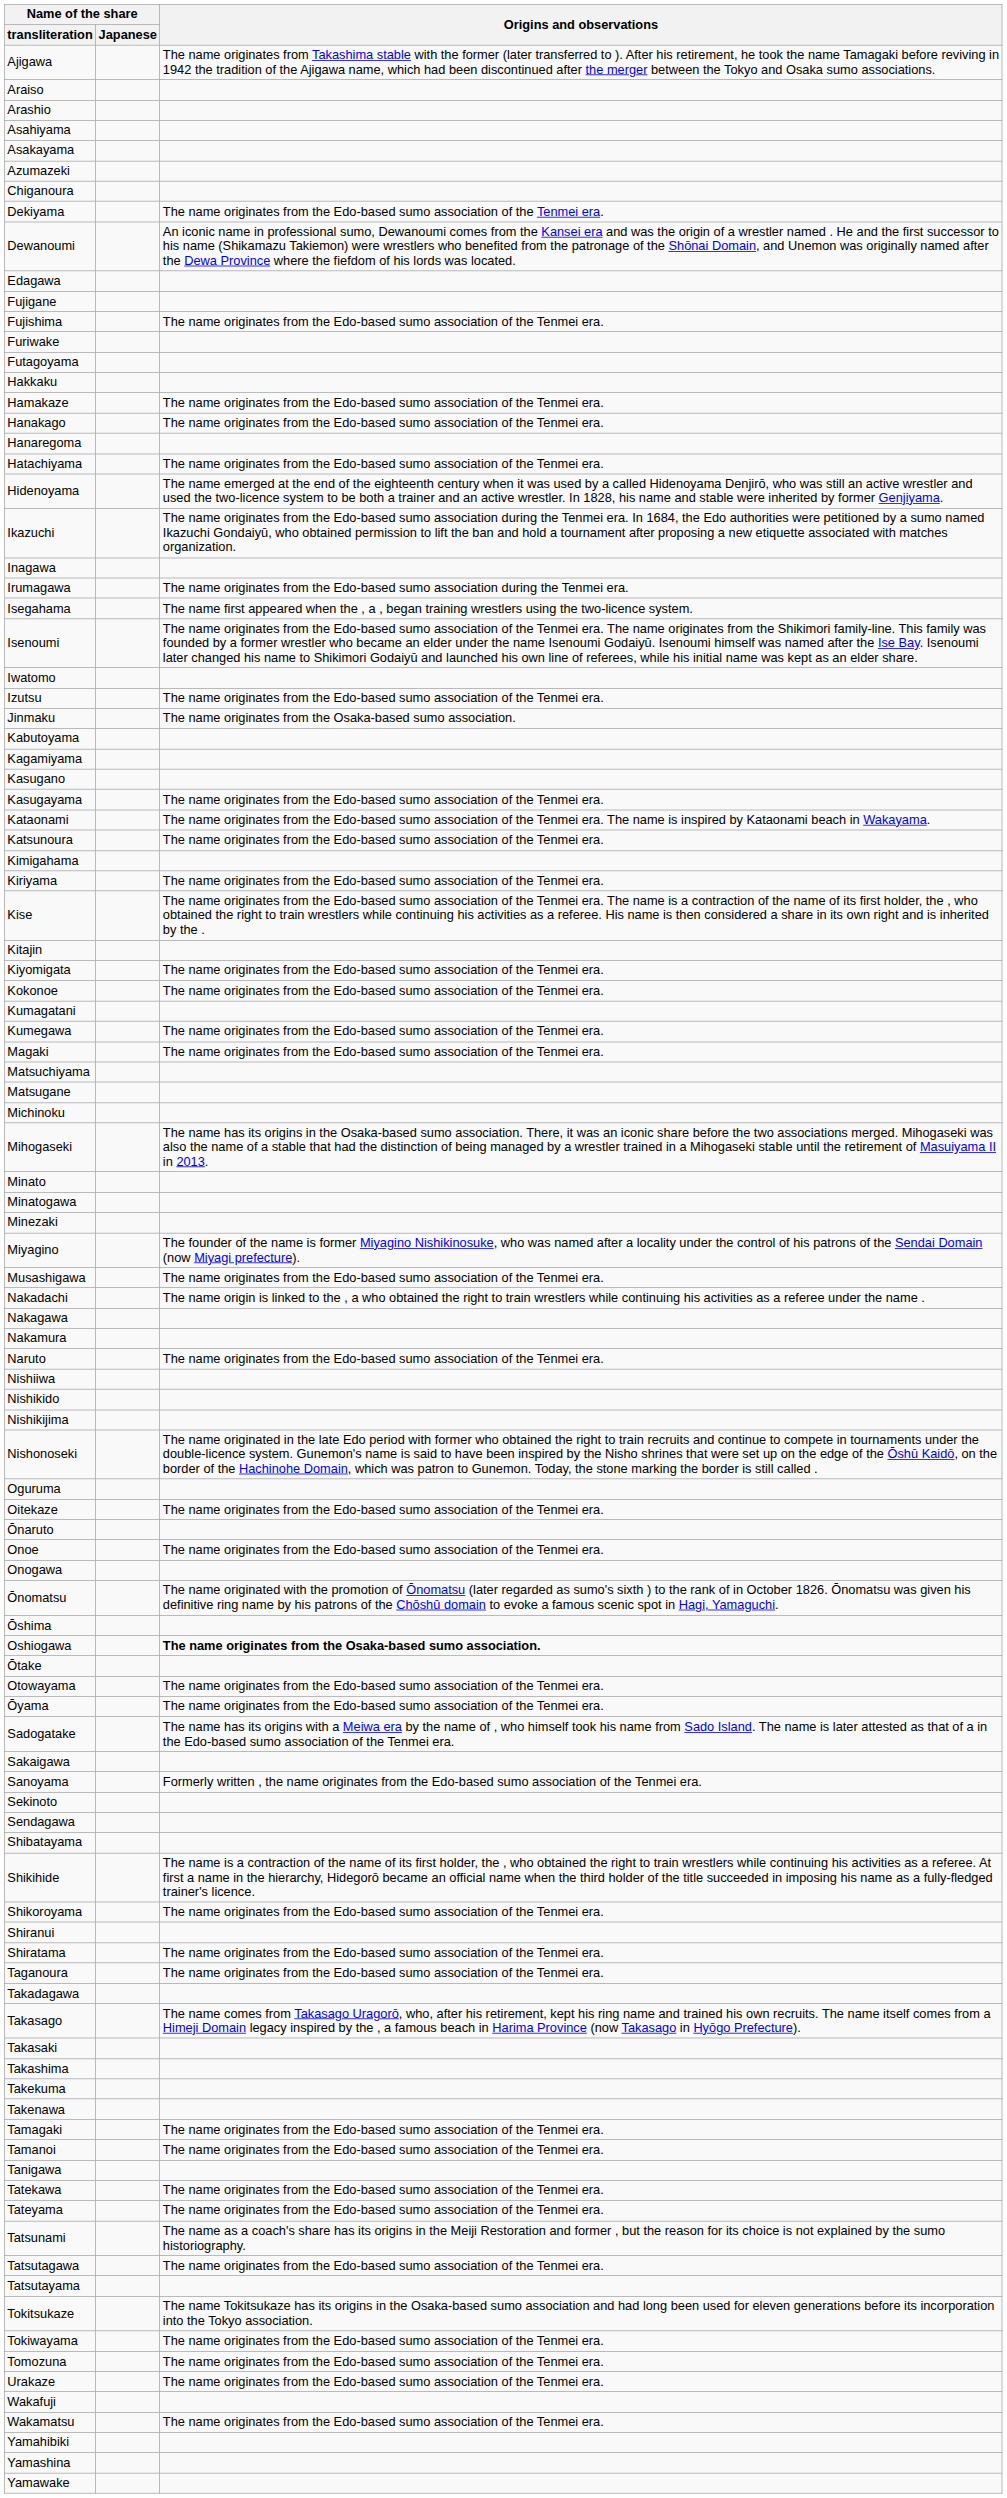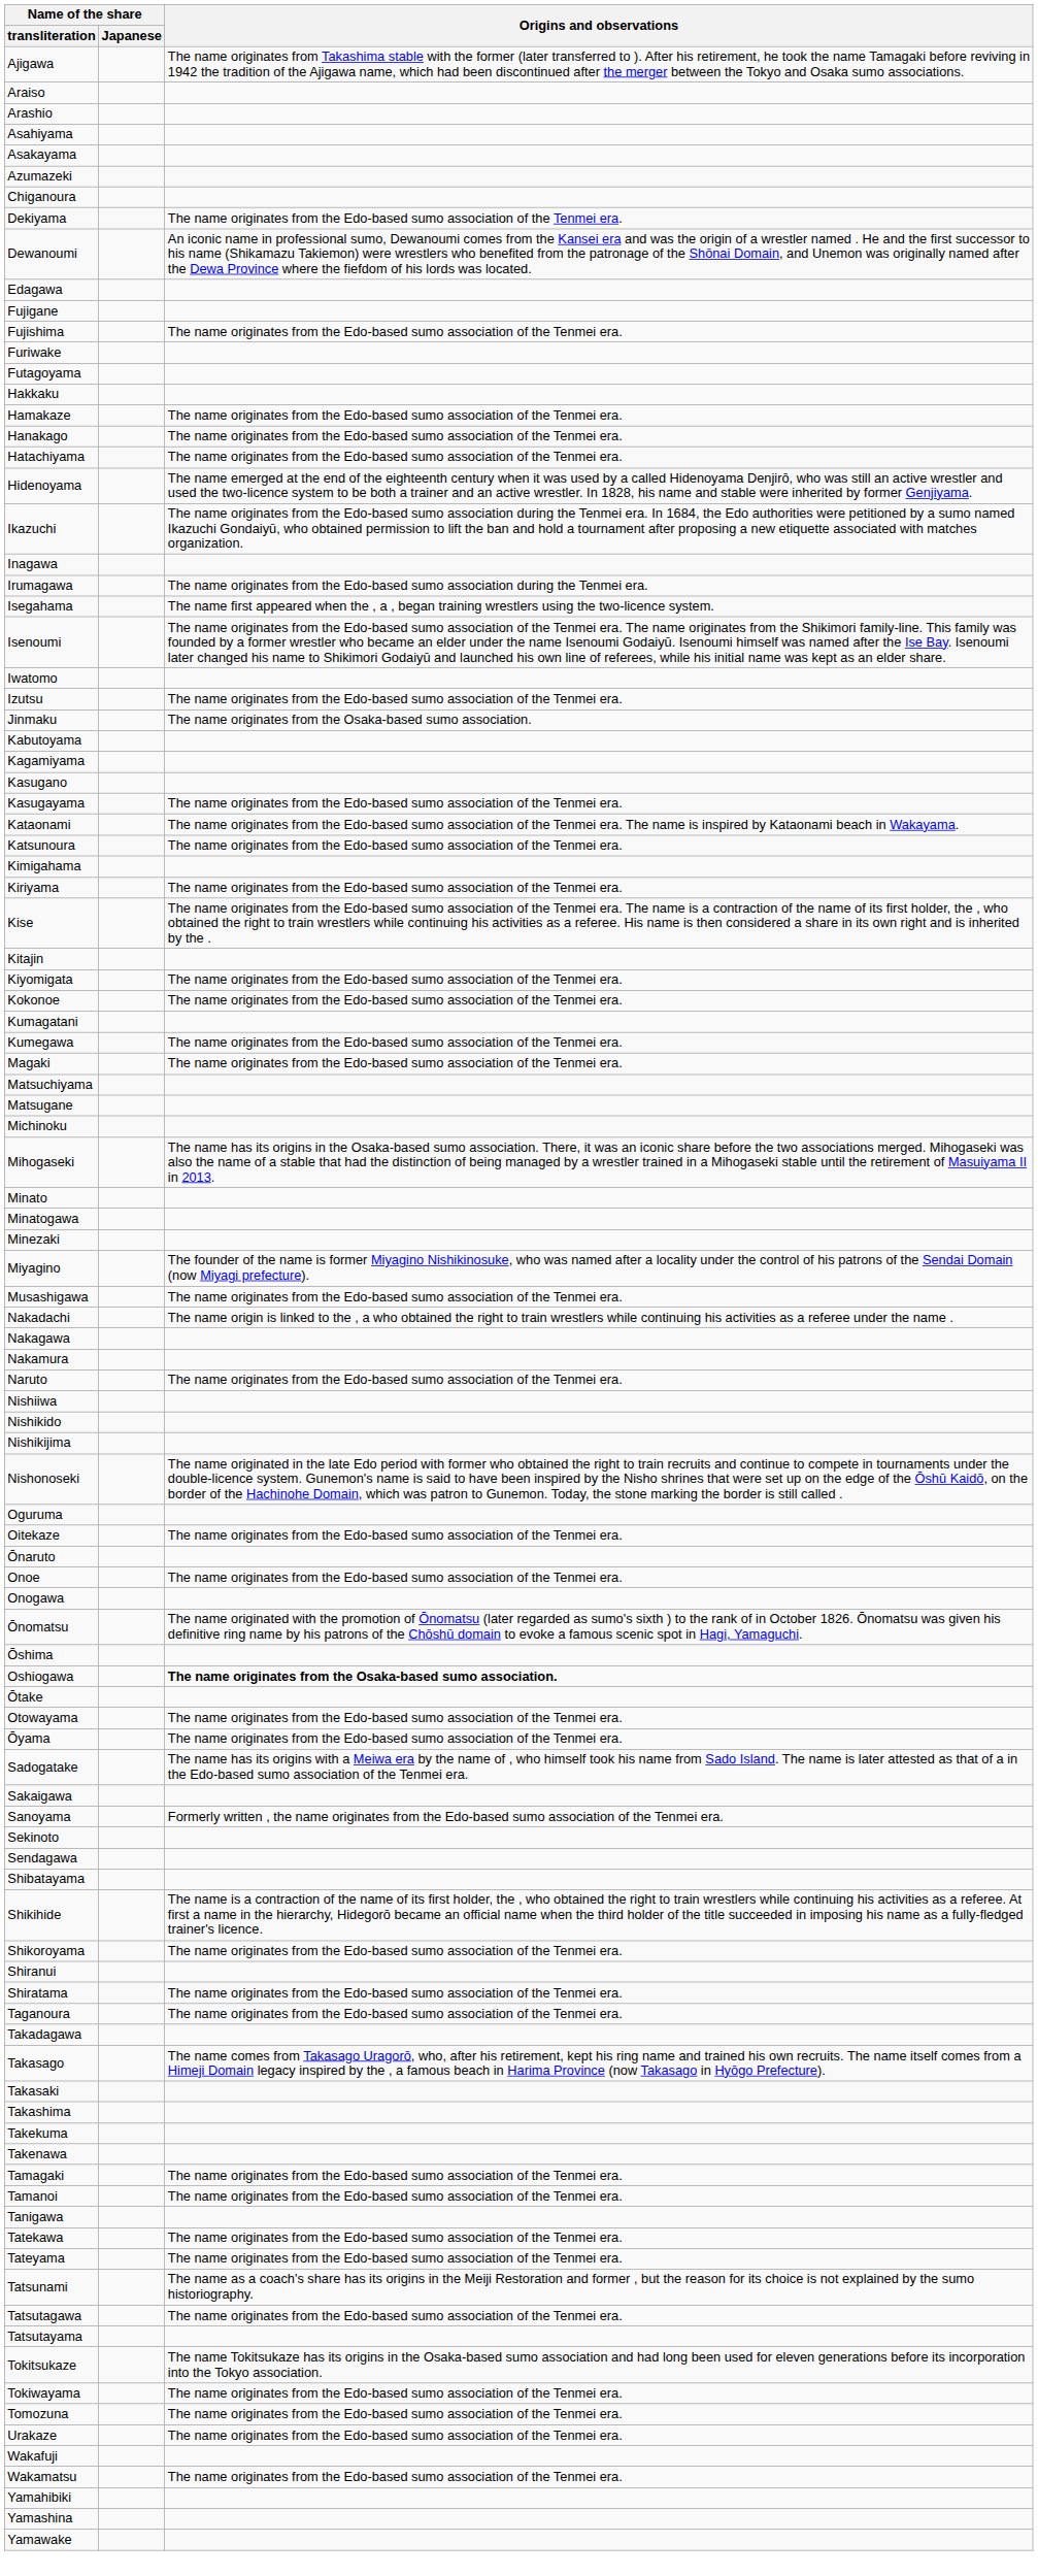- row: Hanaregoma
